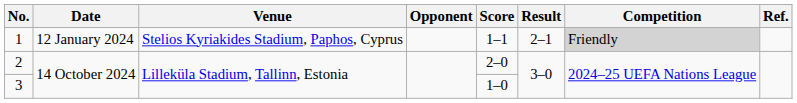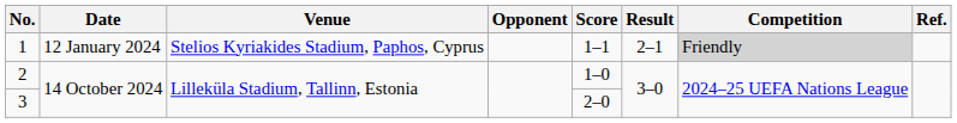2 | Score: 2–0 -> 1–0
3 | Score: 1–0 -> 2–0
